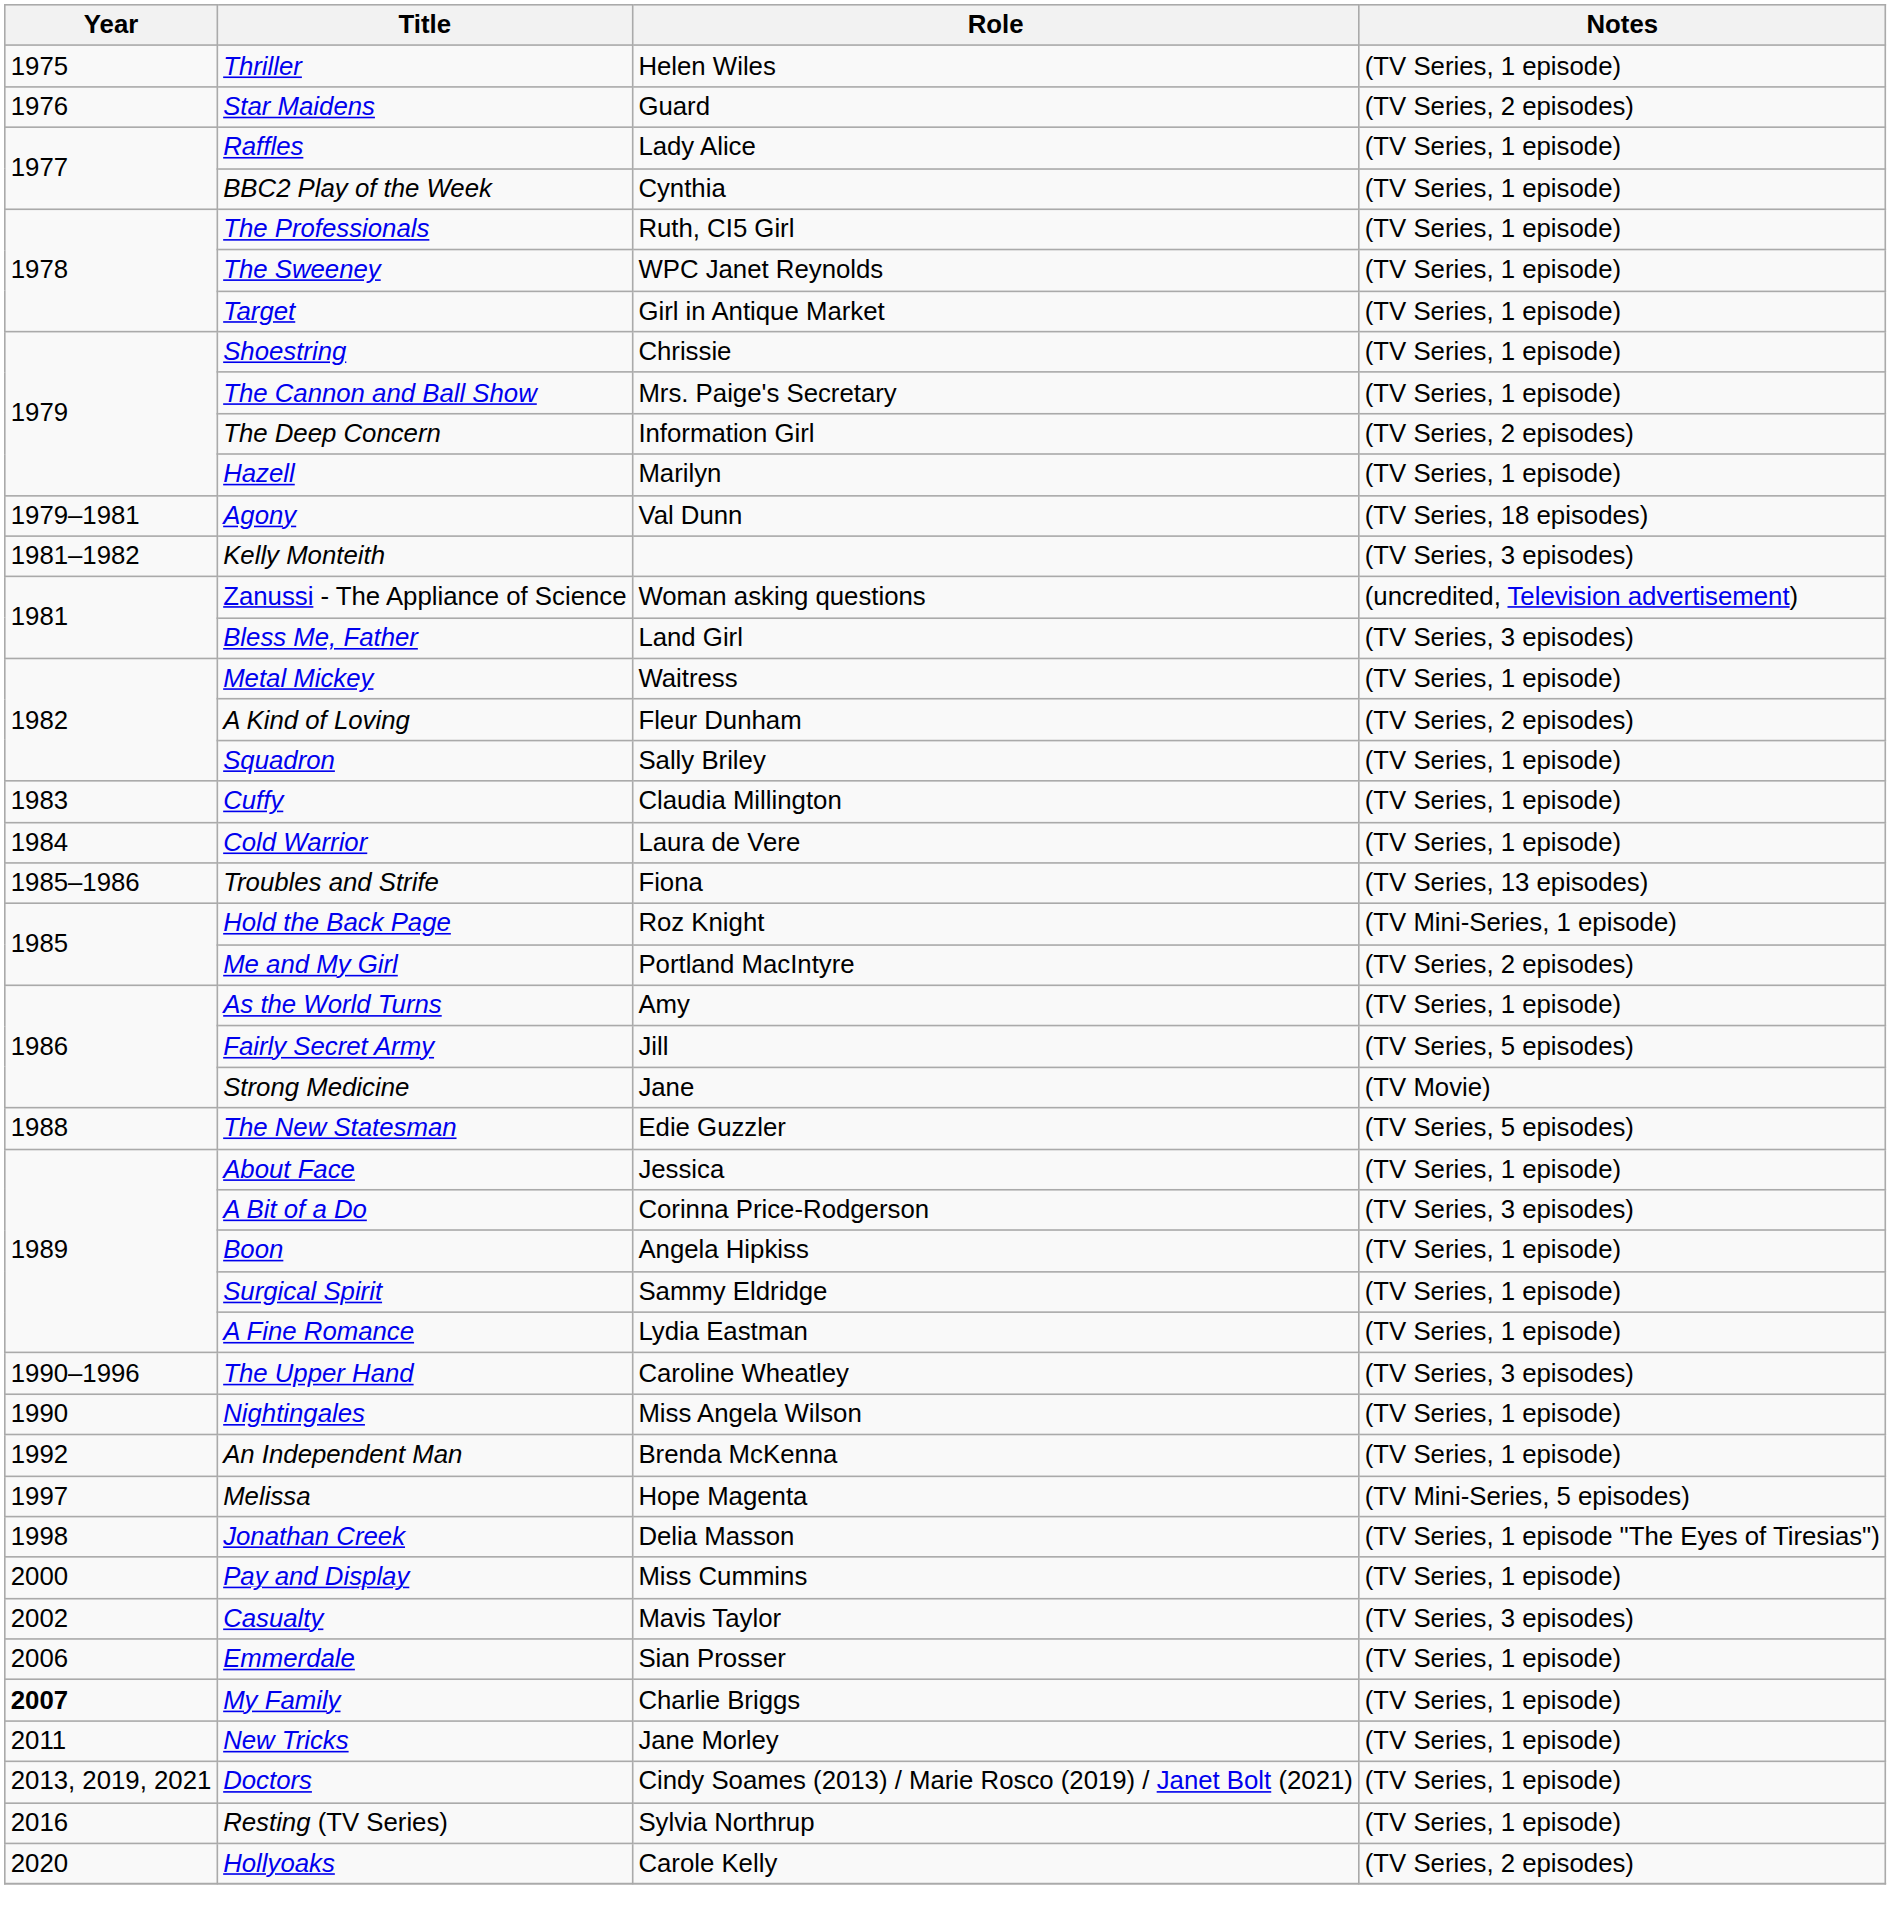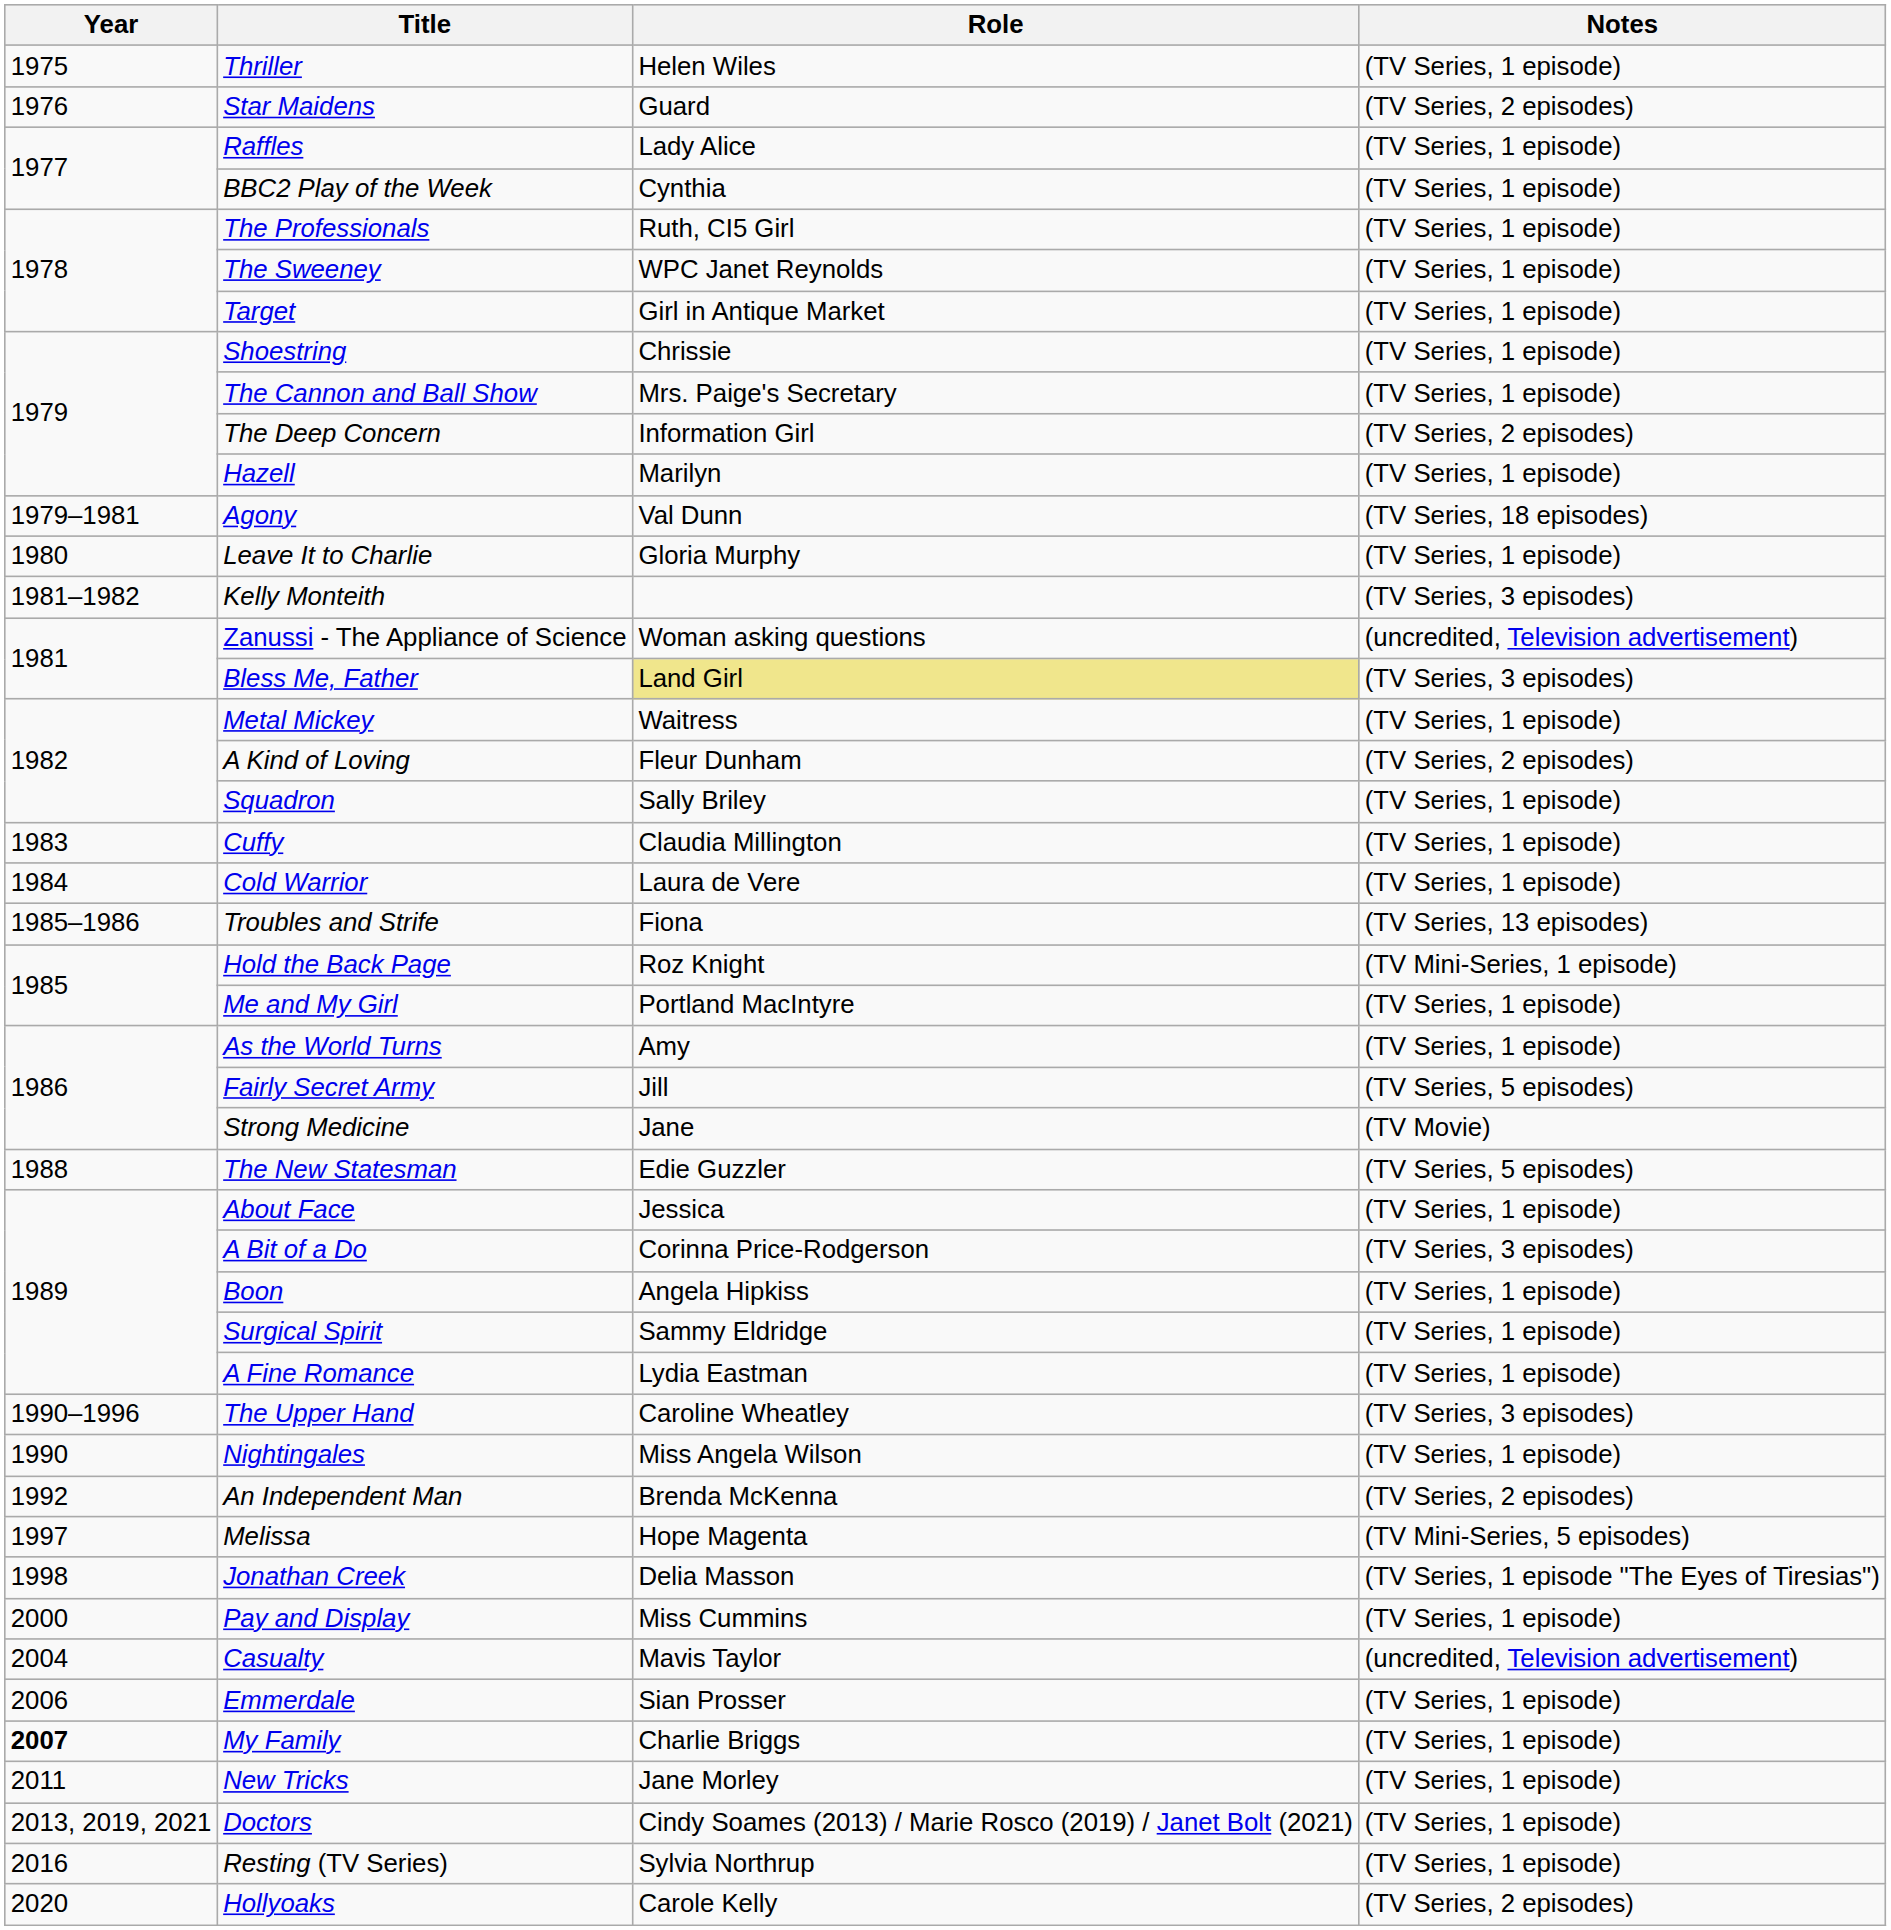+ row: 1980 | Leave It to Charlie | Gloria Murphy | (TV Series, 1 episode)
Bless Me, Father | Role: no background -> khaki background
Me and My Girl | Notes: (TV Series, 2 episodes) -> (TV Series, 1 episode)
An Independent Man | Notes: (TV Series, 1 episode) -> (TV Series, 2 episodes)
Casualty | Year: 2002 -> 2004
Casualty | Notes: (TV Series, 3 episodes) -> (uncredited, Television advertisement)
